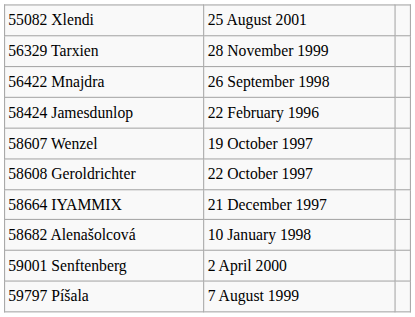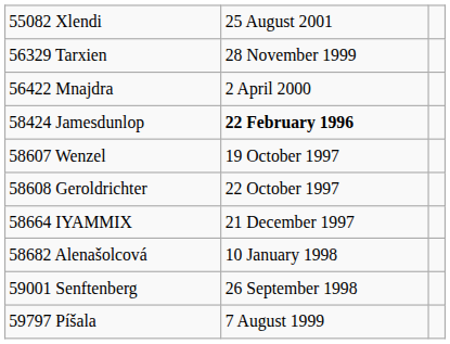56422 Mnajdra | column 2: 26 September 1998 -> 2 April 2000
58424 Jamesdunlop | column 2: normal -> bold
59001 Senftenberg | column 2: 2 April 2000 -> 26 September 1998
